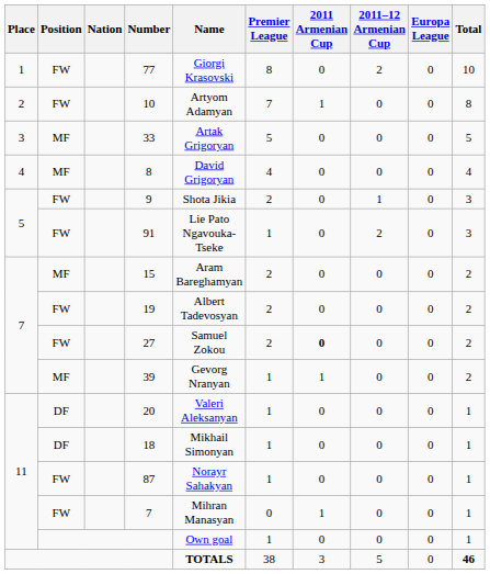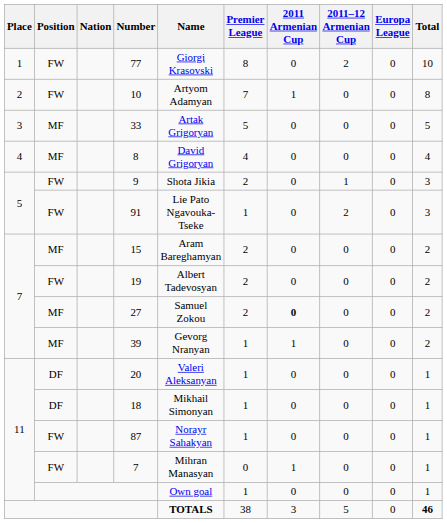27 | Position: FW -> MF
